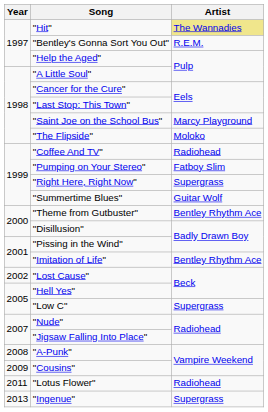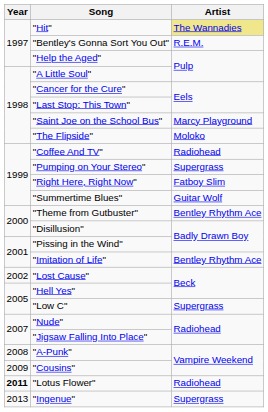"Pumping on Your Stereo" | Artist: Fatboy Slim -> Supergrass
"Right Here, Right Now" | Artist: Supergrass -> Fatboy Slim
"Lotus Flower" | Year: normal -> bold
